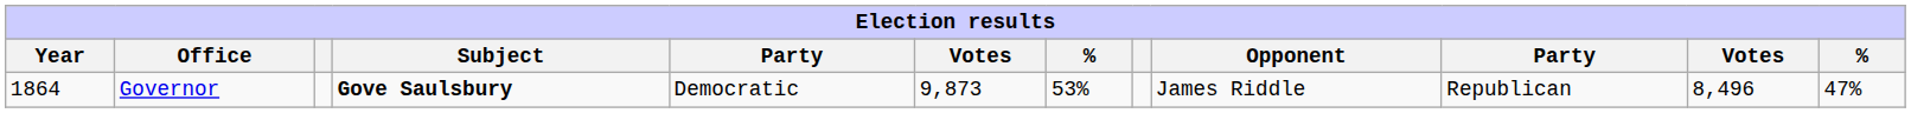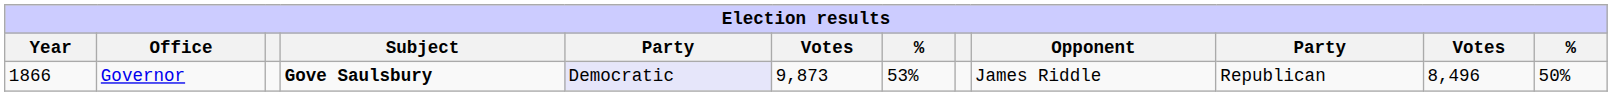Governor | Year: 1864 -> 1866
Governor | column 5: no background -> lavender background
Governor | column 12: 47% -> 50%
